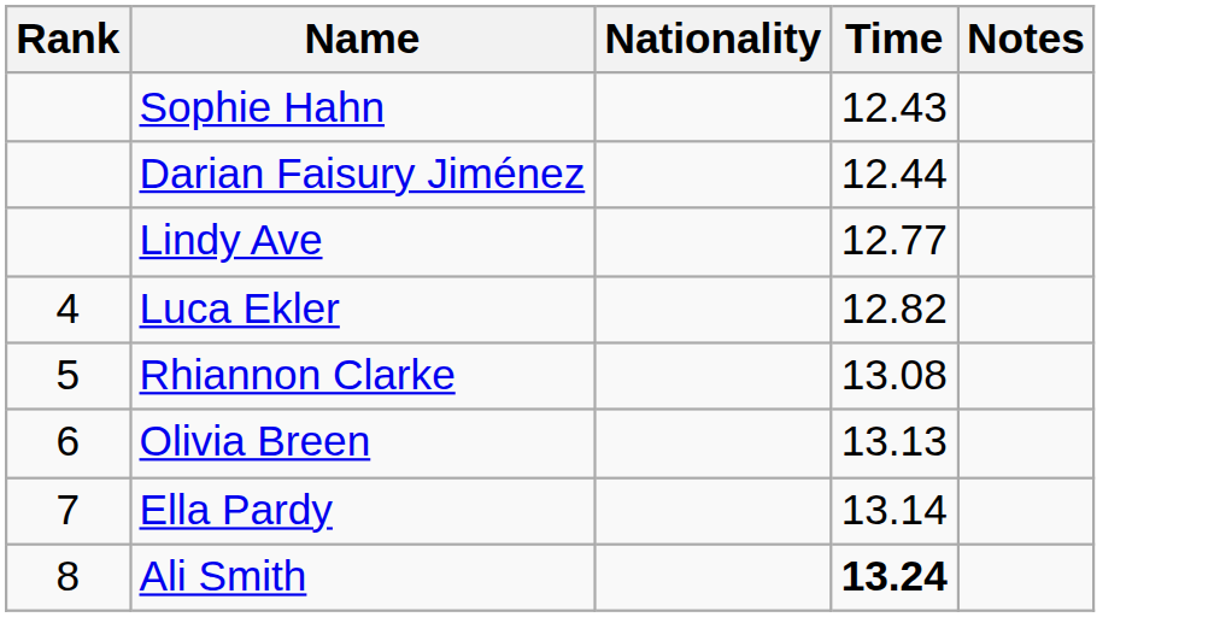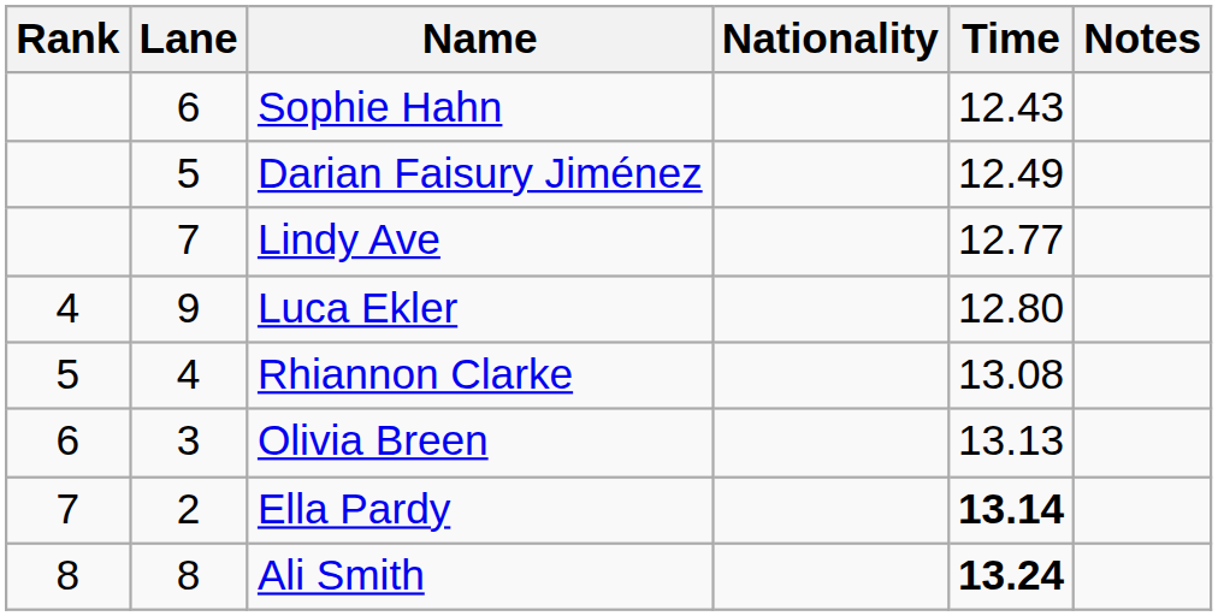+ column: Lane | 6 | 5 | 7 | 9 | 4 | 3 | 2 | 8
Darian Faisury Jiménez | Time: 12.44 -> 12.49
Luca Ekler | Time: 12.82 -> 12.80
Ella Pardy | Time: normal -> bold
